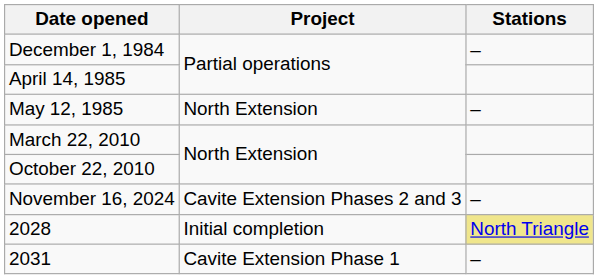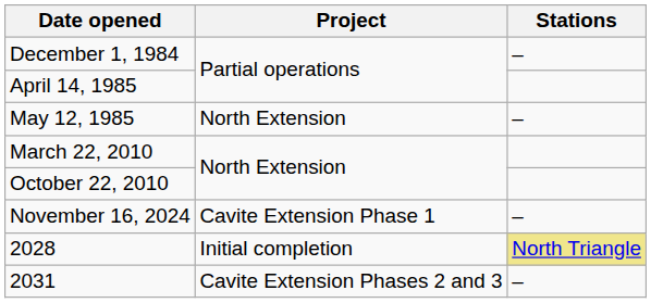November 16, 2024 | Project: Cavite Extension Phases 2 and 3 -> Cavite Extension Phase 1
2031 | Project: Cavite Extension Phase 1 -> Cavite Extension Phases 2 and 3
